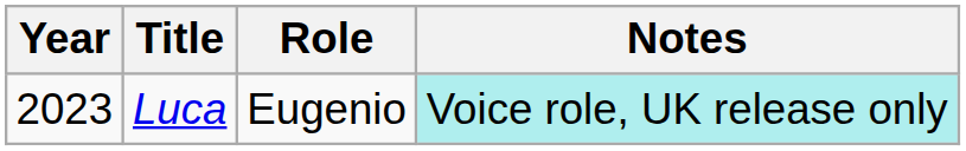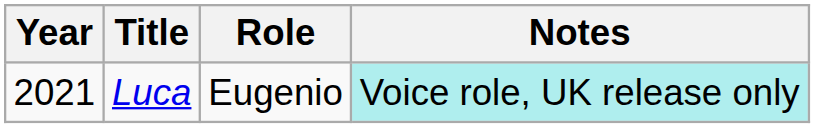Luca | Year: 2023 -> 2021
